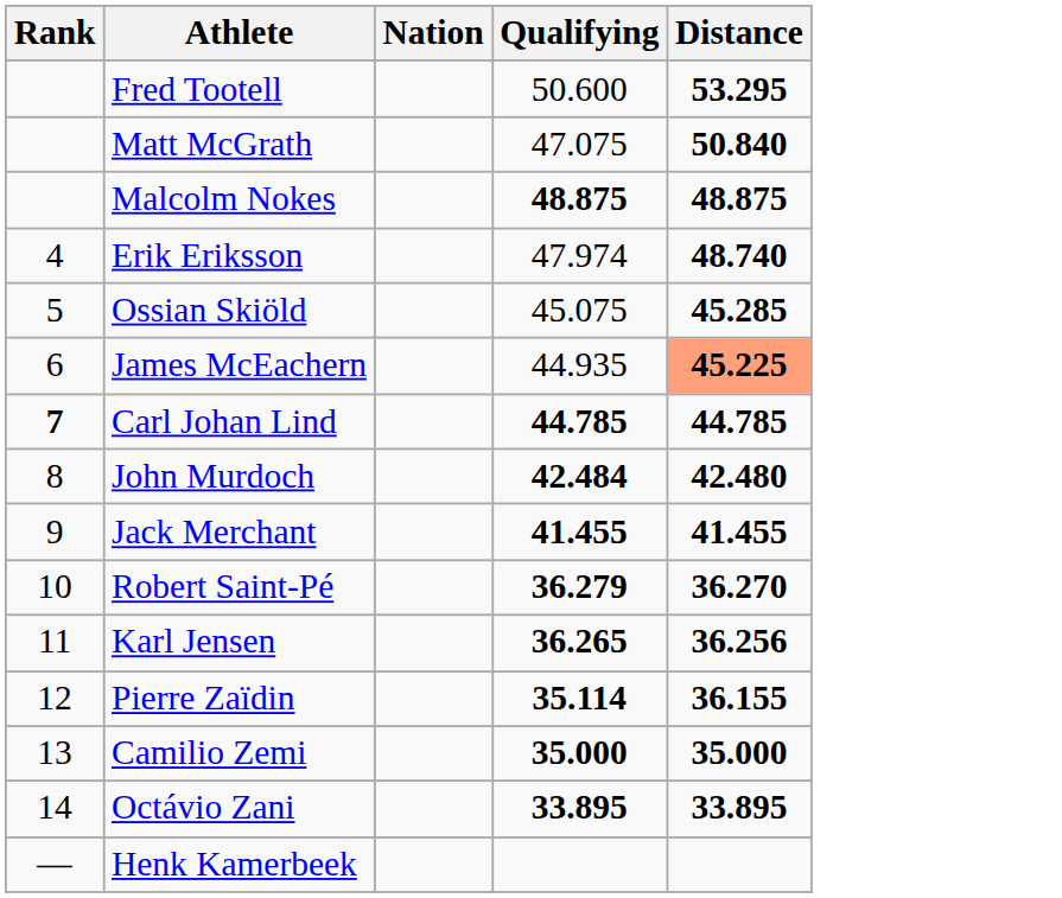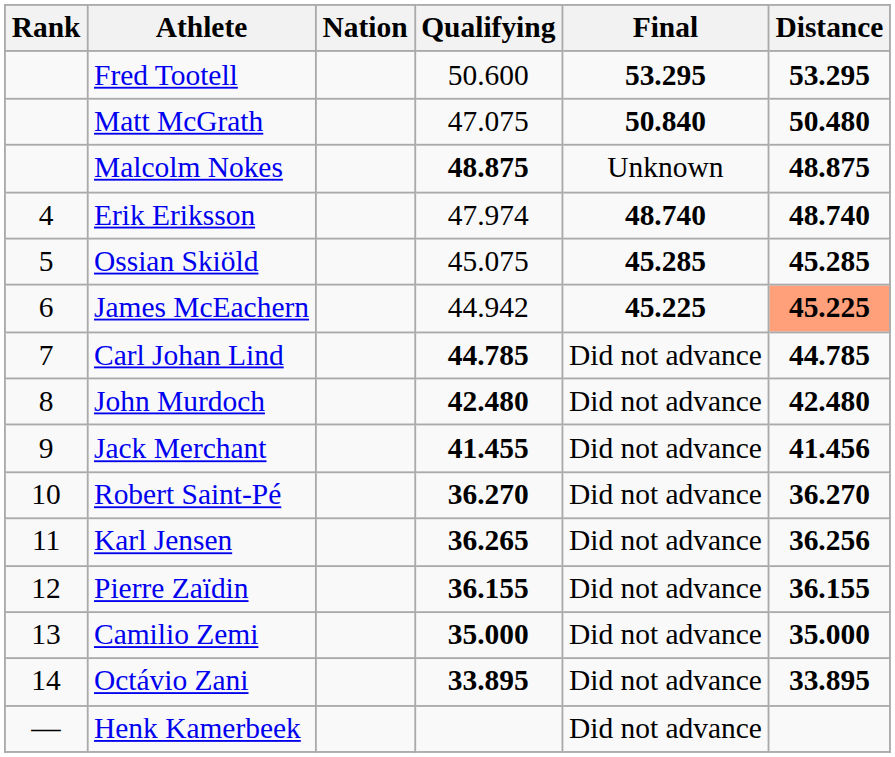+ column: Final | 53.295 | 50.840 | Unknown | 48.740 | 45.285 | 45.225 | Did not advance | Did not advance | Did not advance | Did not advance | Did not advance | Did not advance | Did not advance | Did not advance | Did not advance
Matt McGrath | Distance: 50.840 -> 50.480
James McEachern | Qualifying: 44.935 -> 44.942
Carl Johan Lind | Rank: bold -> normal
John Murdoch | Qualifying: 42.484 -> 42.480
Jack Merchant | Distance: 41.455 -> 41.456
Robert Saint-Pé | Qualifying: 36.279 -> 36.270
Pierre Zaïdin | Qualifying: 35.114 -> 36.155
